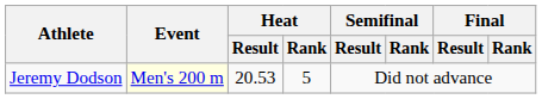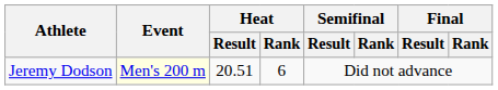Jeremy Dodson | Heat / Result: 20.53 -> 20.51
Jeremy Dodson | Heat / Rank: 5 -> 6
